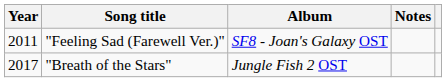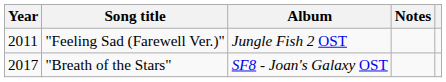"Feeling Sad (Farewell Ver.)" | Album: SF8 - Joan's Galaxy OST -> Jungle Fish 2 OST
"Breath of the Stars" | Album: Jungle Fish 2 OST -> SF8 - Joan's Galaxy OST
